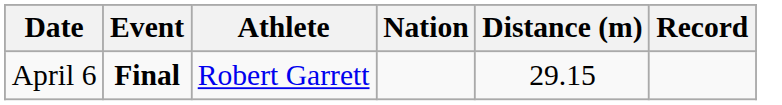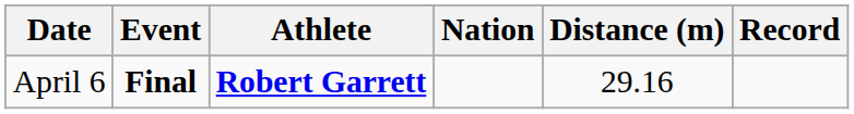April 6 | Athlete: normal -> bold
April 6 | Distance (m): 29.15 -> 29.16
